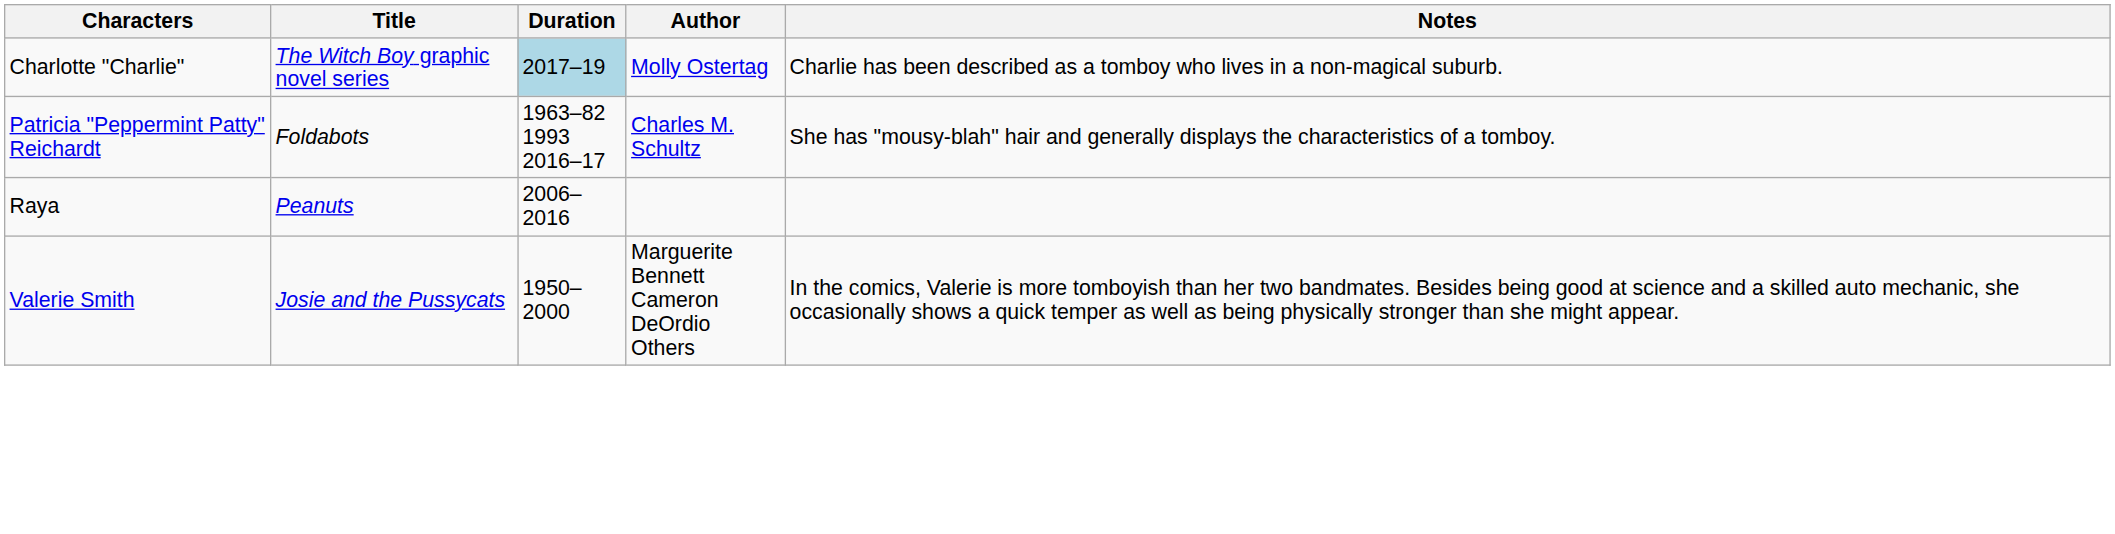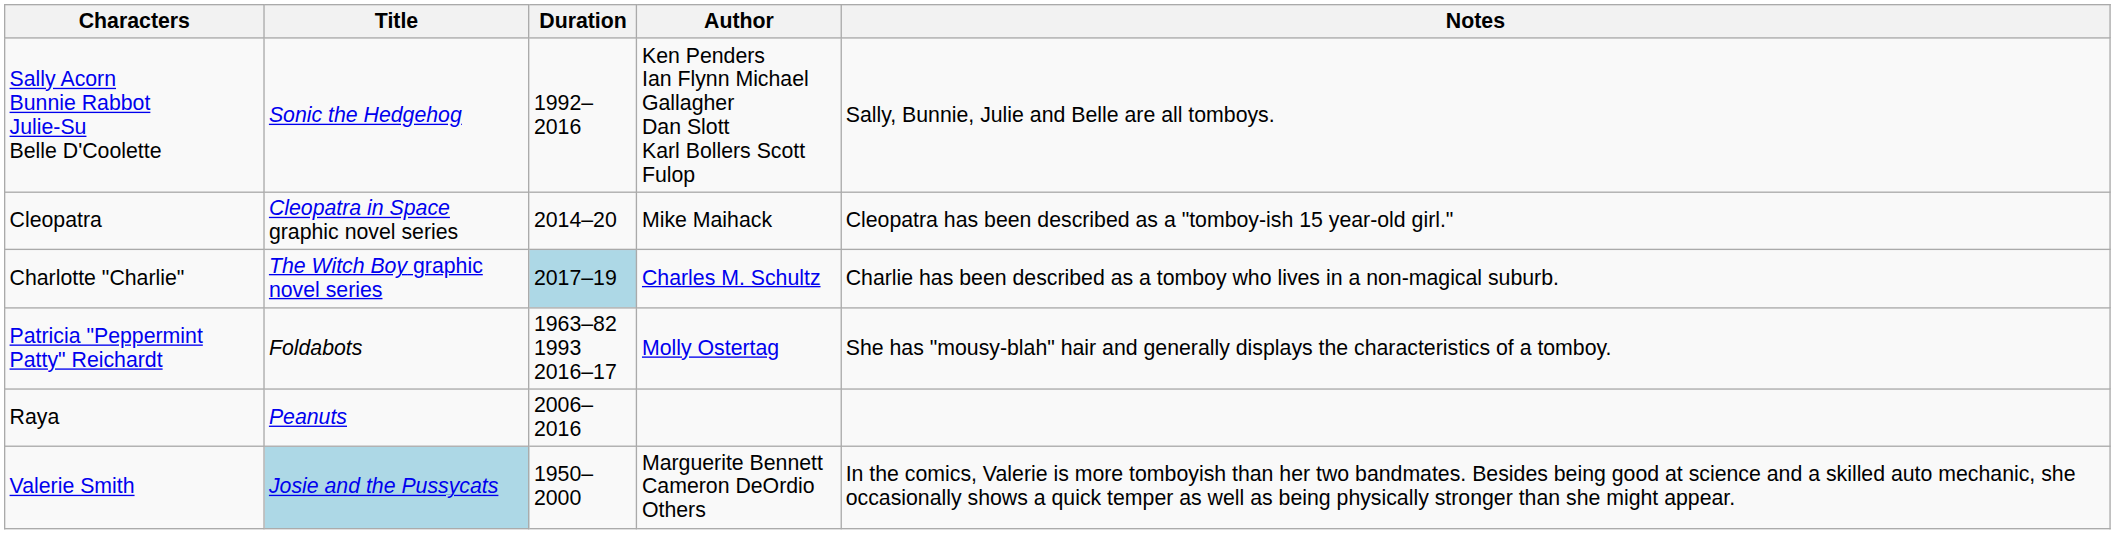+ row: Sally Acorn Bunnie Rabbot Julie-Su Belle D'Coolette | Sonic the Hedgehog | 1992–2016 | Ken Penders Ian Flynn Michael Gallagher Dan Slott Karl Bollers Scott Fulop | Sally, Bunnie, Julie and Belle are all tomboys.
+ row: Cleopatra | Cleopatra in Space graphic novel series | 2014–20 | Mike Maihack | Cleopatra has been described as a "tomboy-ish 15 year-old girl."
Charlotte "Charlie" | Author: Molly Ostertag -> Charles M. Schultz
Patricia "Peppermint Patty" Reichardt | Author: Charles M. Schultz -> Molly Ostertag
Valerie Smith | Title: no background -> lightblue background
